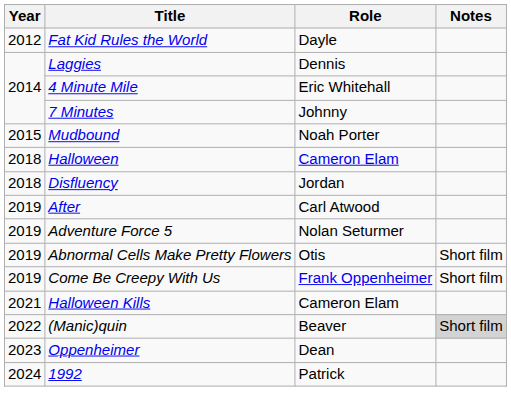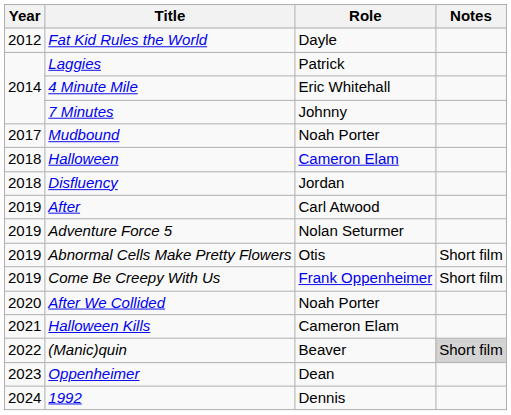Laggies | Role: Dennis -> Patrick
Mudbound | Year: 2015 -> 2017
+ row: 2020 | After We Collided | Noah Porter
1992 | Role: Patrick -> Dennis
